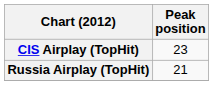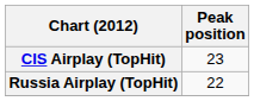Russia Airplay (TopHit) | Peak position: 21 -> 22
